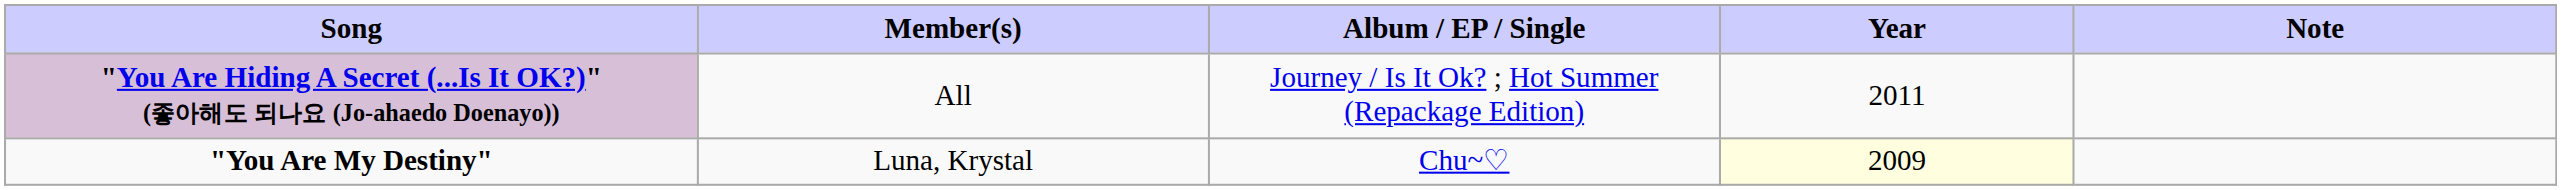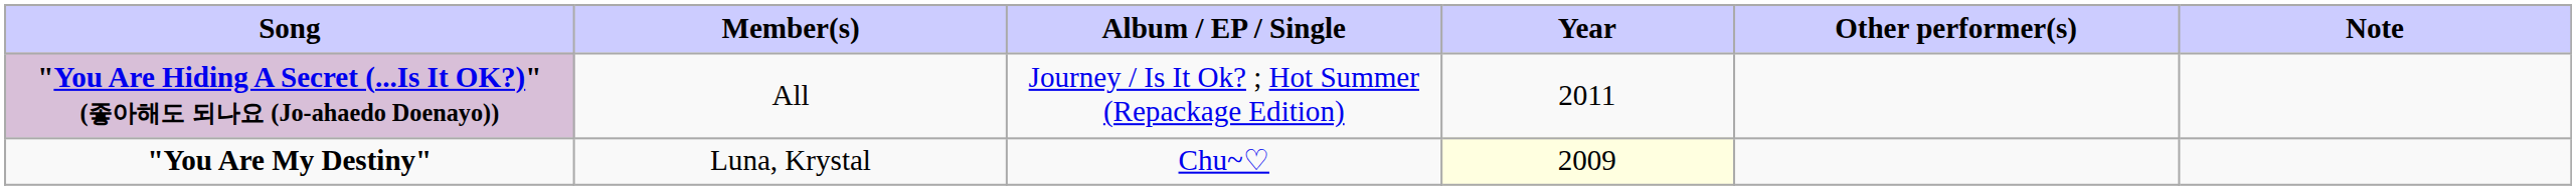+ column: Other performer(s)
